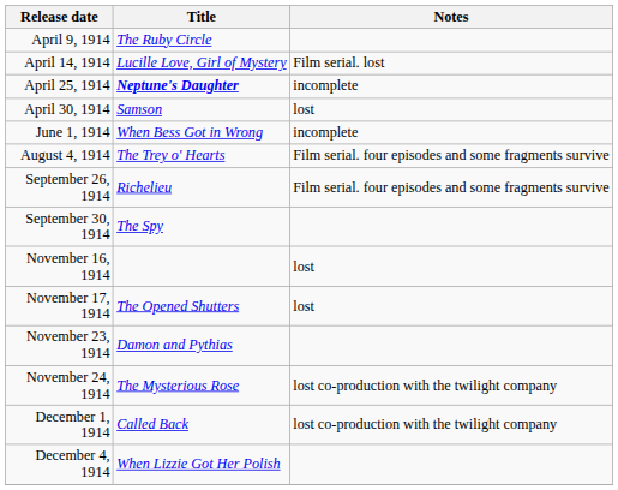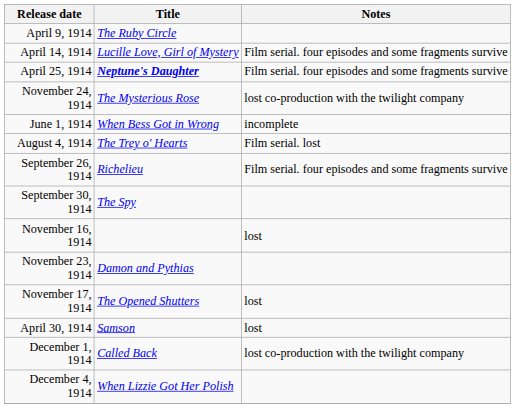April 14, 1914 | Notes: Film serial. lost -> Film serial. four episodes and some fragments survive
April 25, 1914 | Notes: incomplete -> Film serial. four episodes and some fragments survive
rows swapped: April 30, 1914 <-> November 24, 1914
August 4, 1914 | Notes: Film serial. four episodes and some fragments survive -> Film serial. lost
rows swapped: November 17, 1914 <-> November 23, 1914
